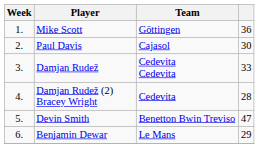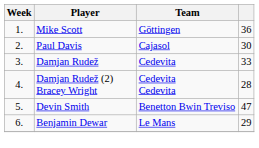Damjan Rudež | Team: Cedevita Cedevita -> Cedevita
Damjan Rudež (2) Bracey Wright | Team: Cedevita -> Cedevita Cedevita
